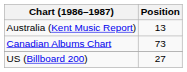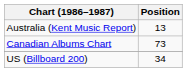US (Billboard 200) | Position: 27 -> 34
